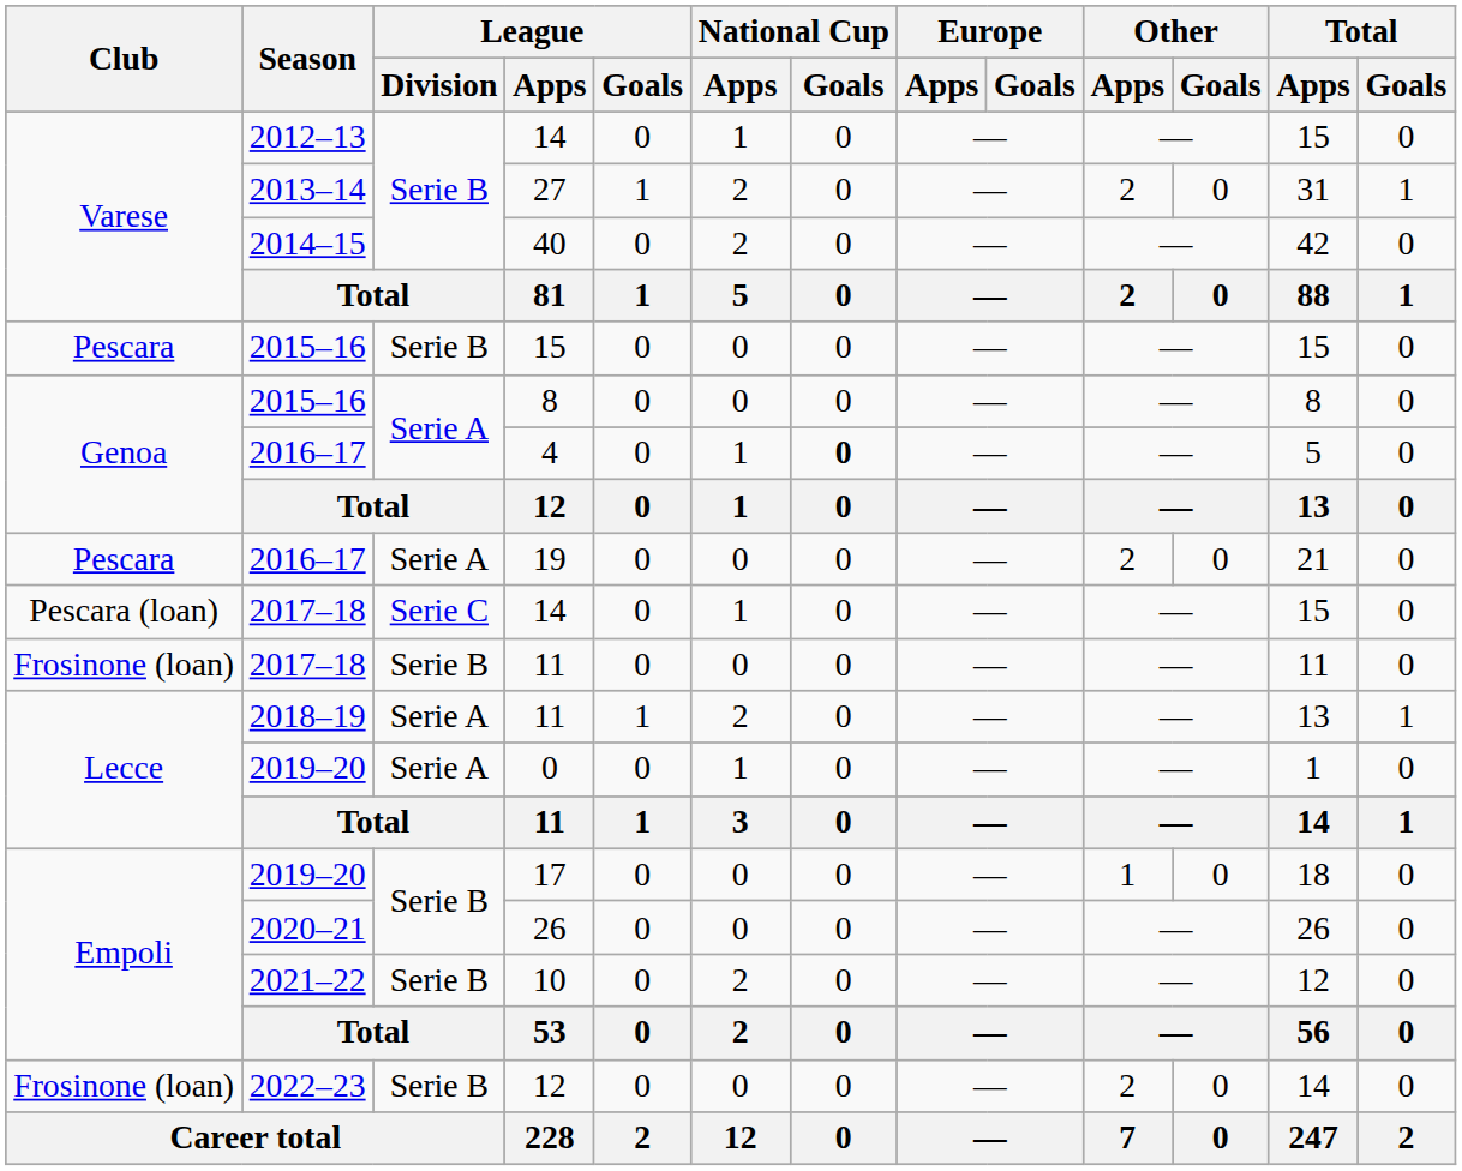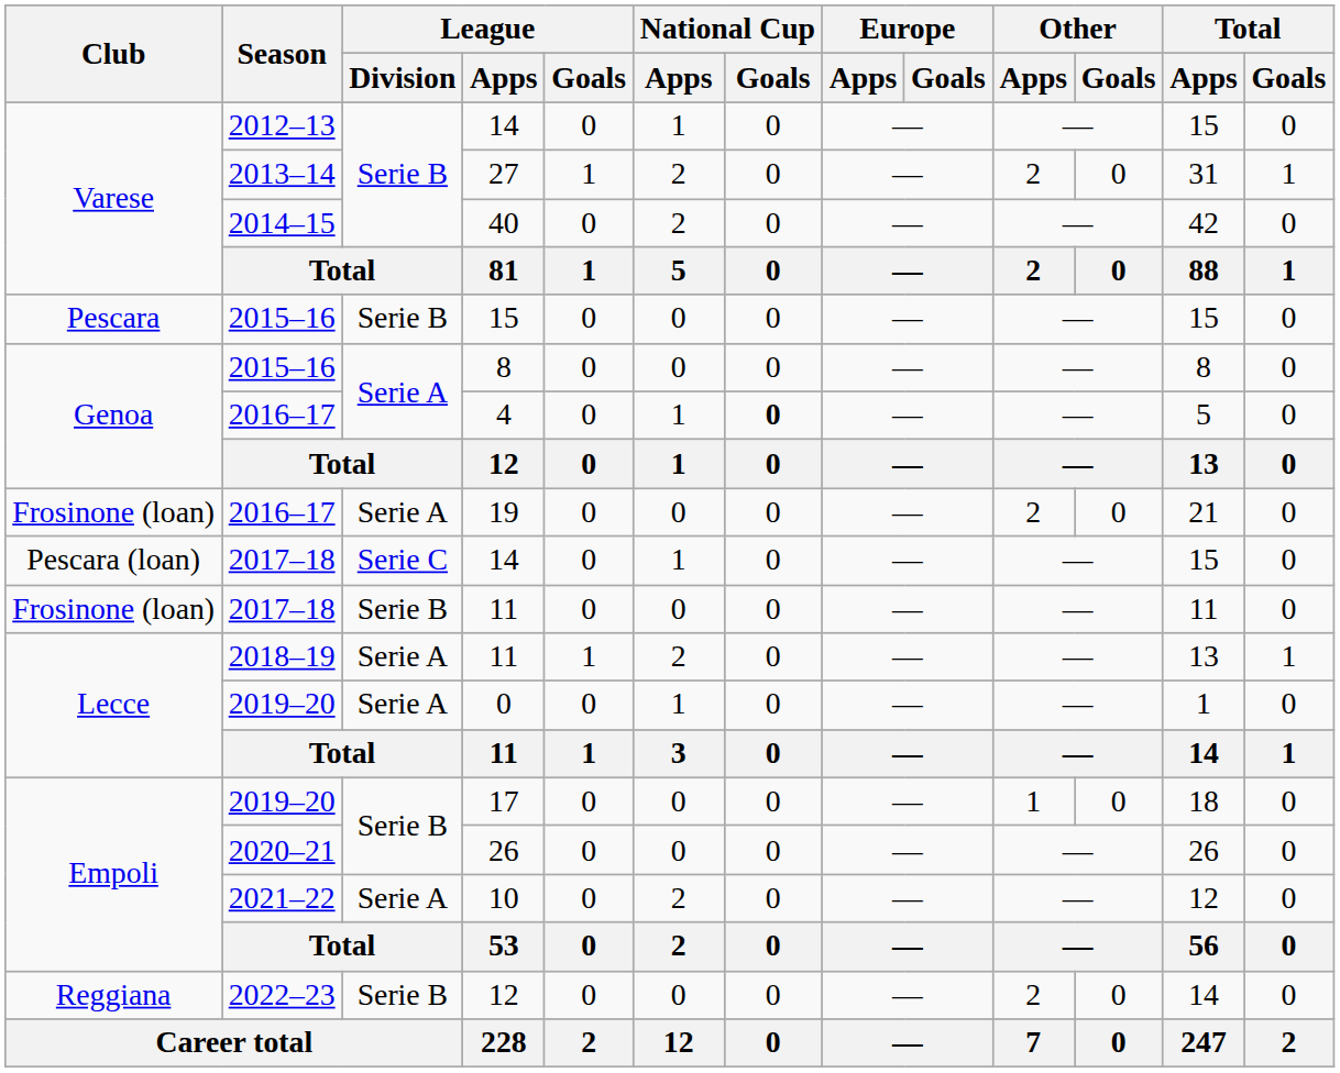19 | Club: Pescara -> Frosinone (loan)
10 | League / Division: Serie B -> Serie A
2022–23 / 12 | Club: Frosinone (loan) -> Reggiana
